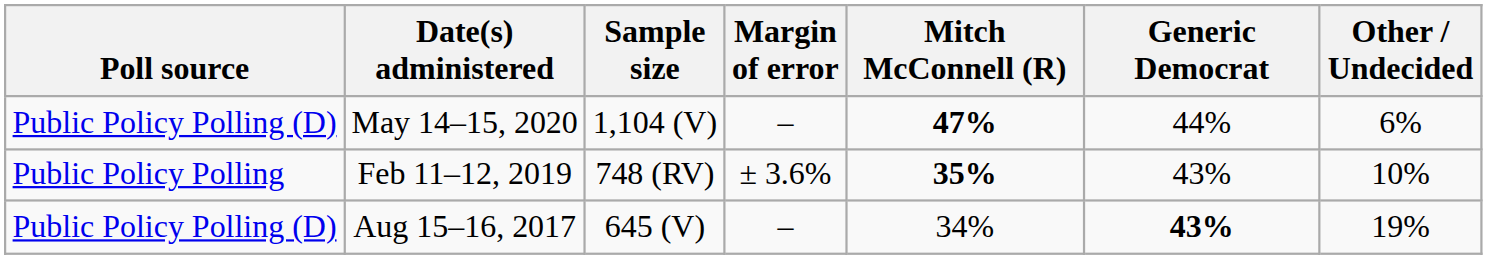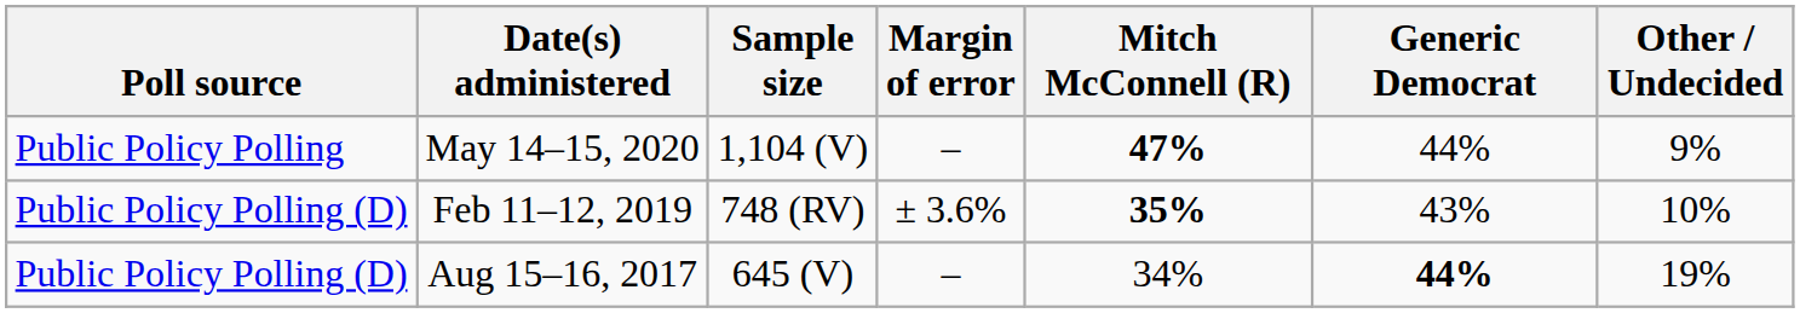May 14–15, 2020 | Poll source: Public Policy Polling (D) -> Public Policy Polling
May 14–15, 2020 | Other / Undecided: 6% -> 9%
Feb 11–12, 2019 | Poll source: Public Policy Polling -> Public Policy Polling (D)
Aug 15–16, 2017 | Generic Democrat: 43% -> 44%
